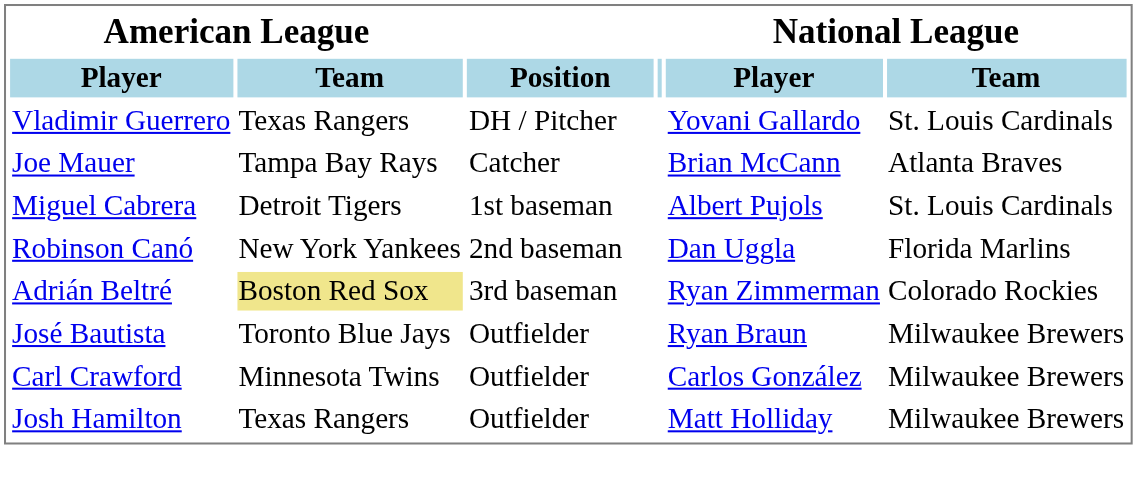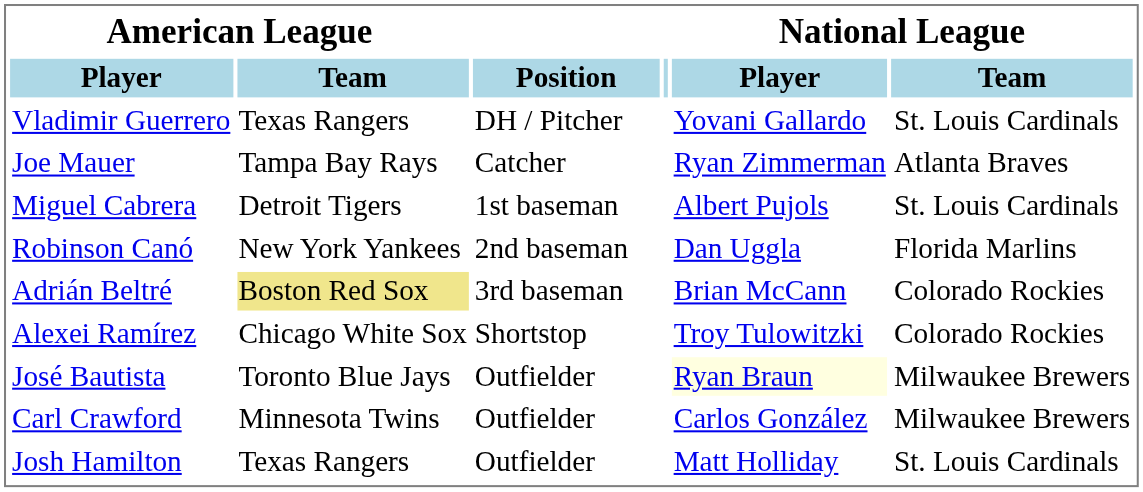Joe Mauer | National League / Player: Brian McCann -> Ryan Zimmerman
Adrián Beltré | National League / Player: Ryan Zimmerman -> Brian McCann
+ row: Alexei Ramírez | Chicago White Sox | Shortstop | Troy Tulowitzki | Colorado Rockies
José Bautista | National League / Player: no background -> lightyellow background
Josh Hamilton | National League / Team: Milwaukee Brewers -> St. Louis Cardinals
